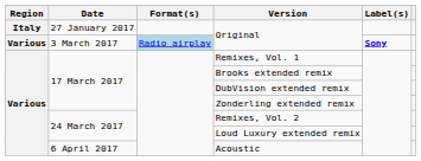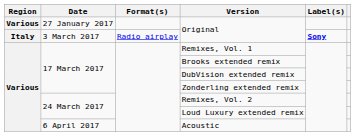27 January 2017 / Original | Region: Italy -> Various
3 March 2017 / Original | Region: Various -> Italy
3 March 2017 / Original | Format(s): lightblue background -> no background
